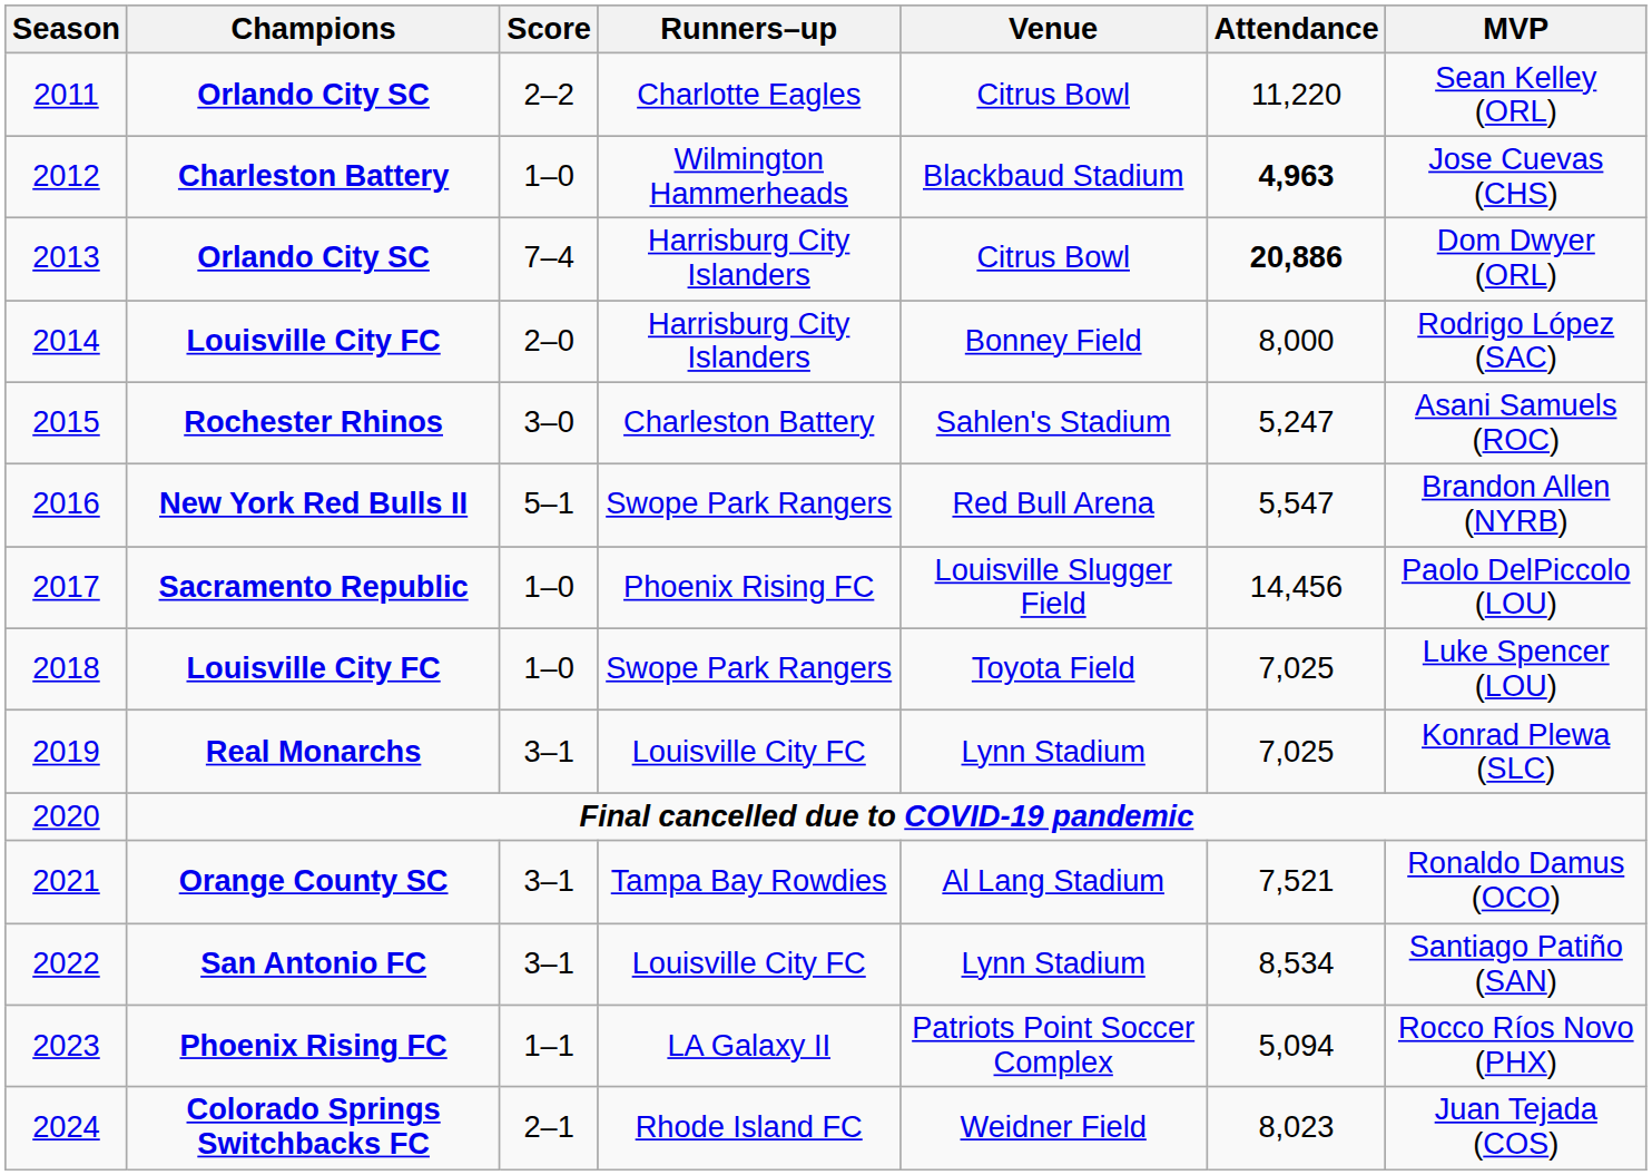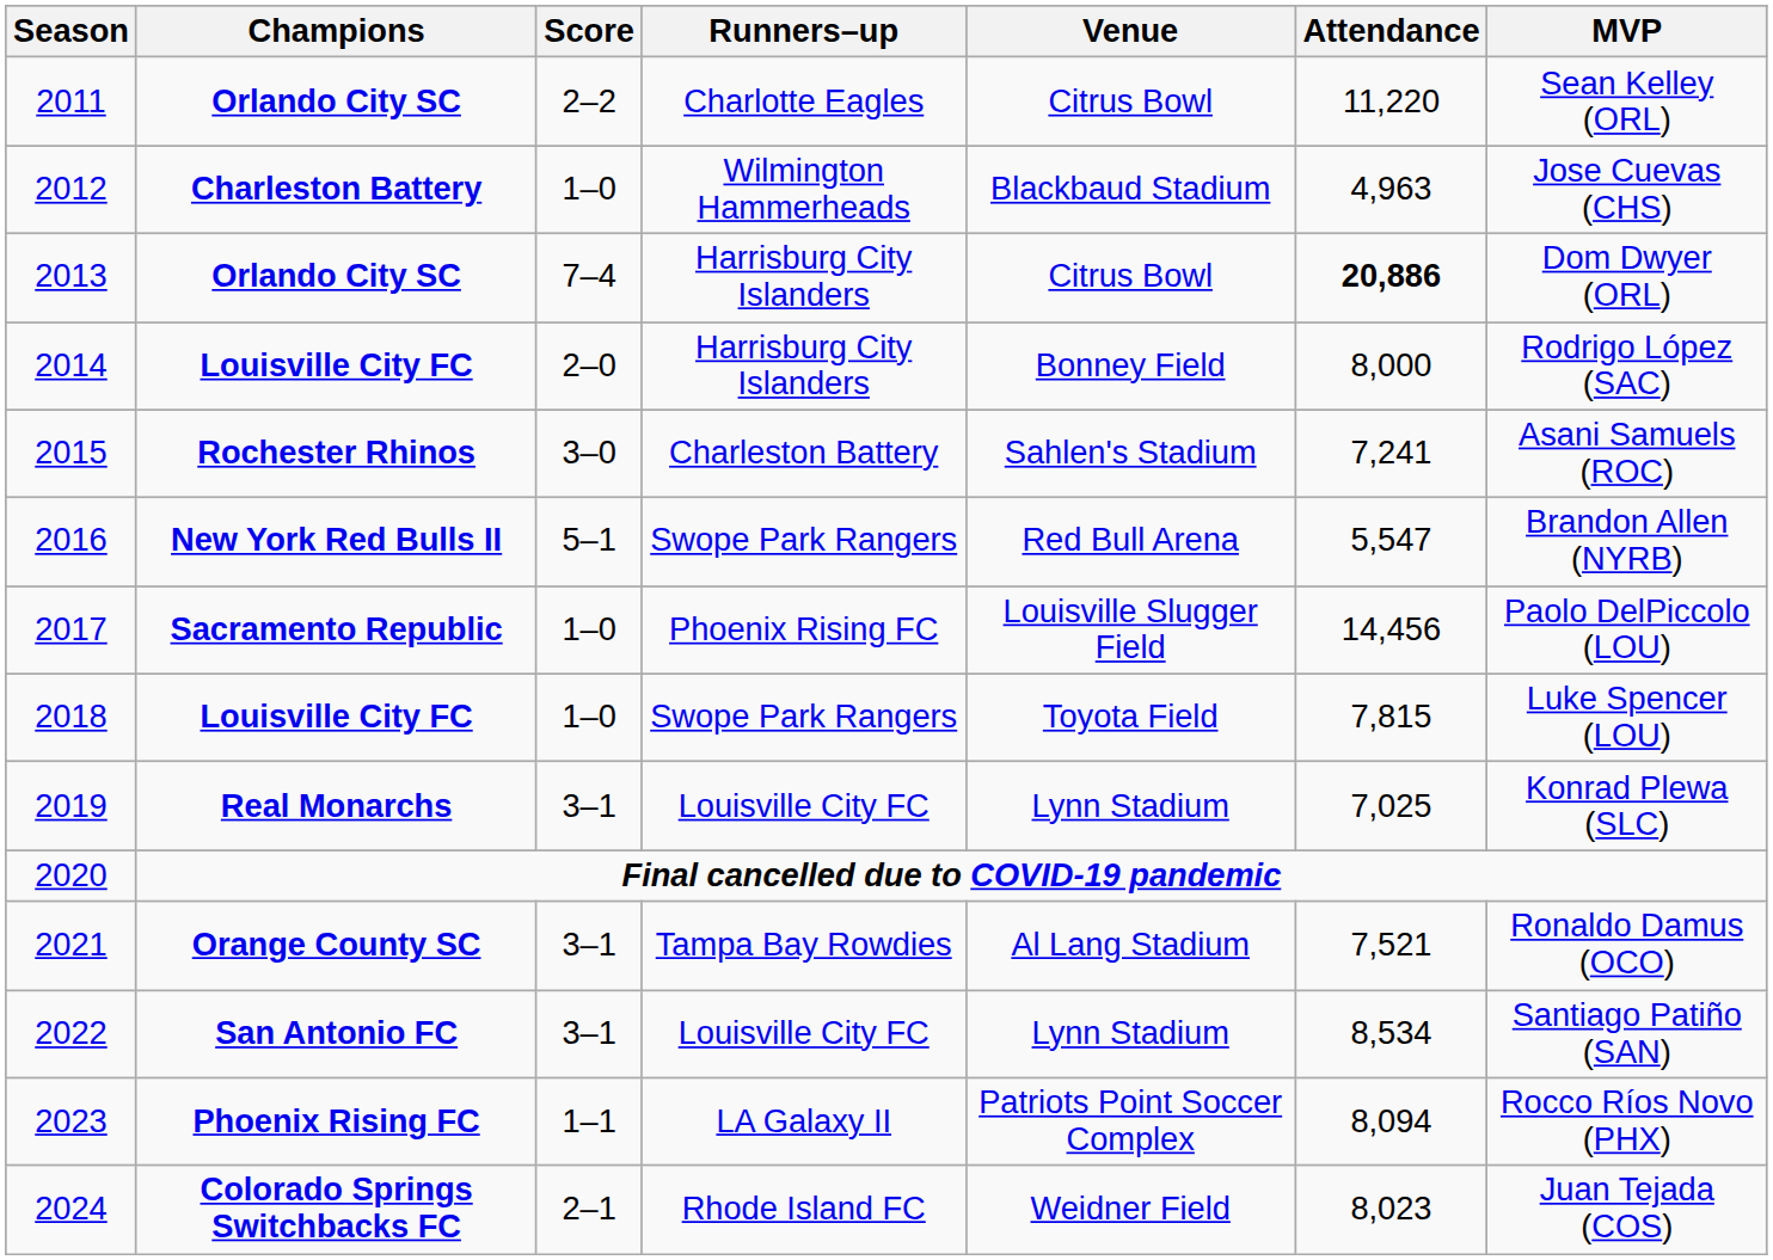2012 | Attendance: bold -> normal
2015 | Attendance: 5,247 -> 7,241
2018 | Attendance: 7,025 -> 7,815
2023 | Attendance: 5,094 -> 8,094
